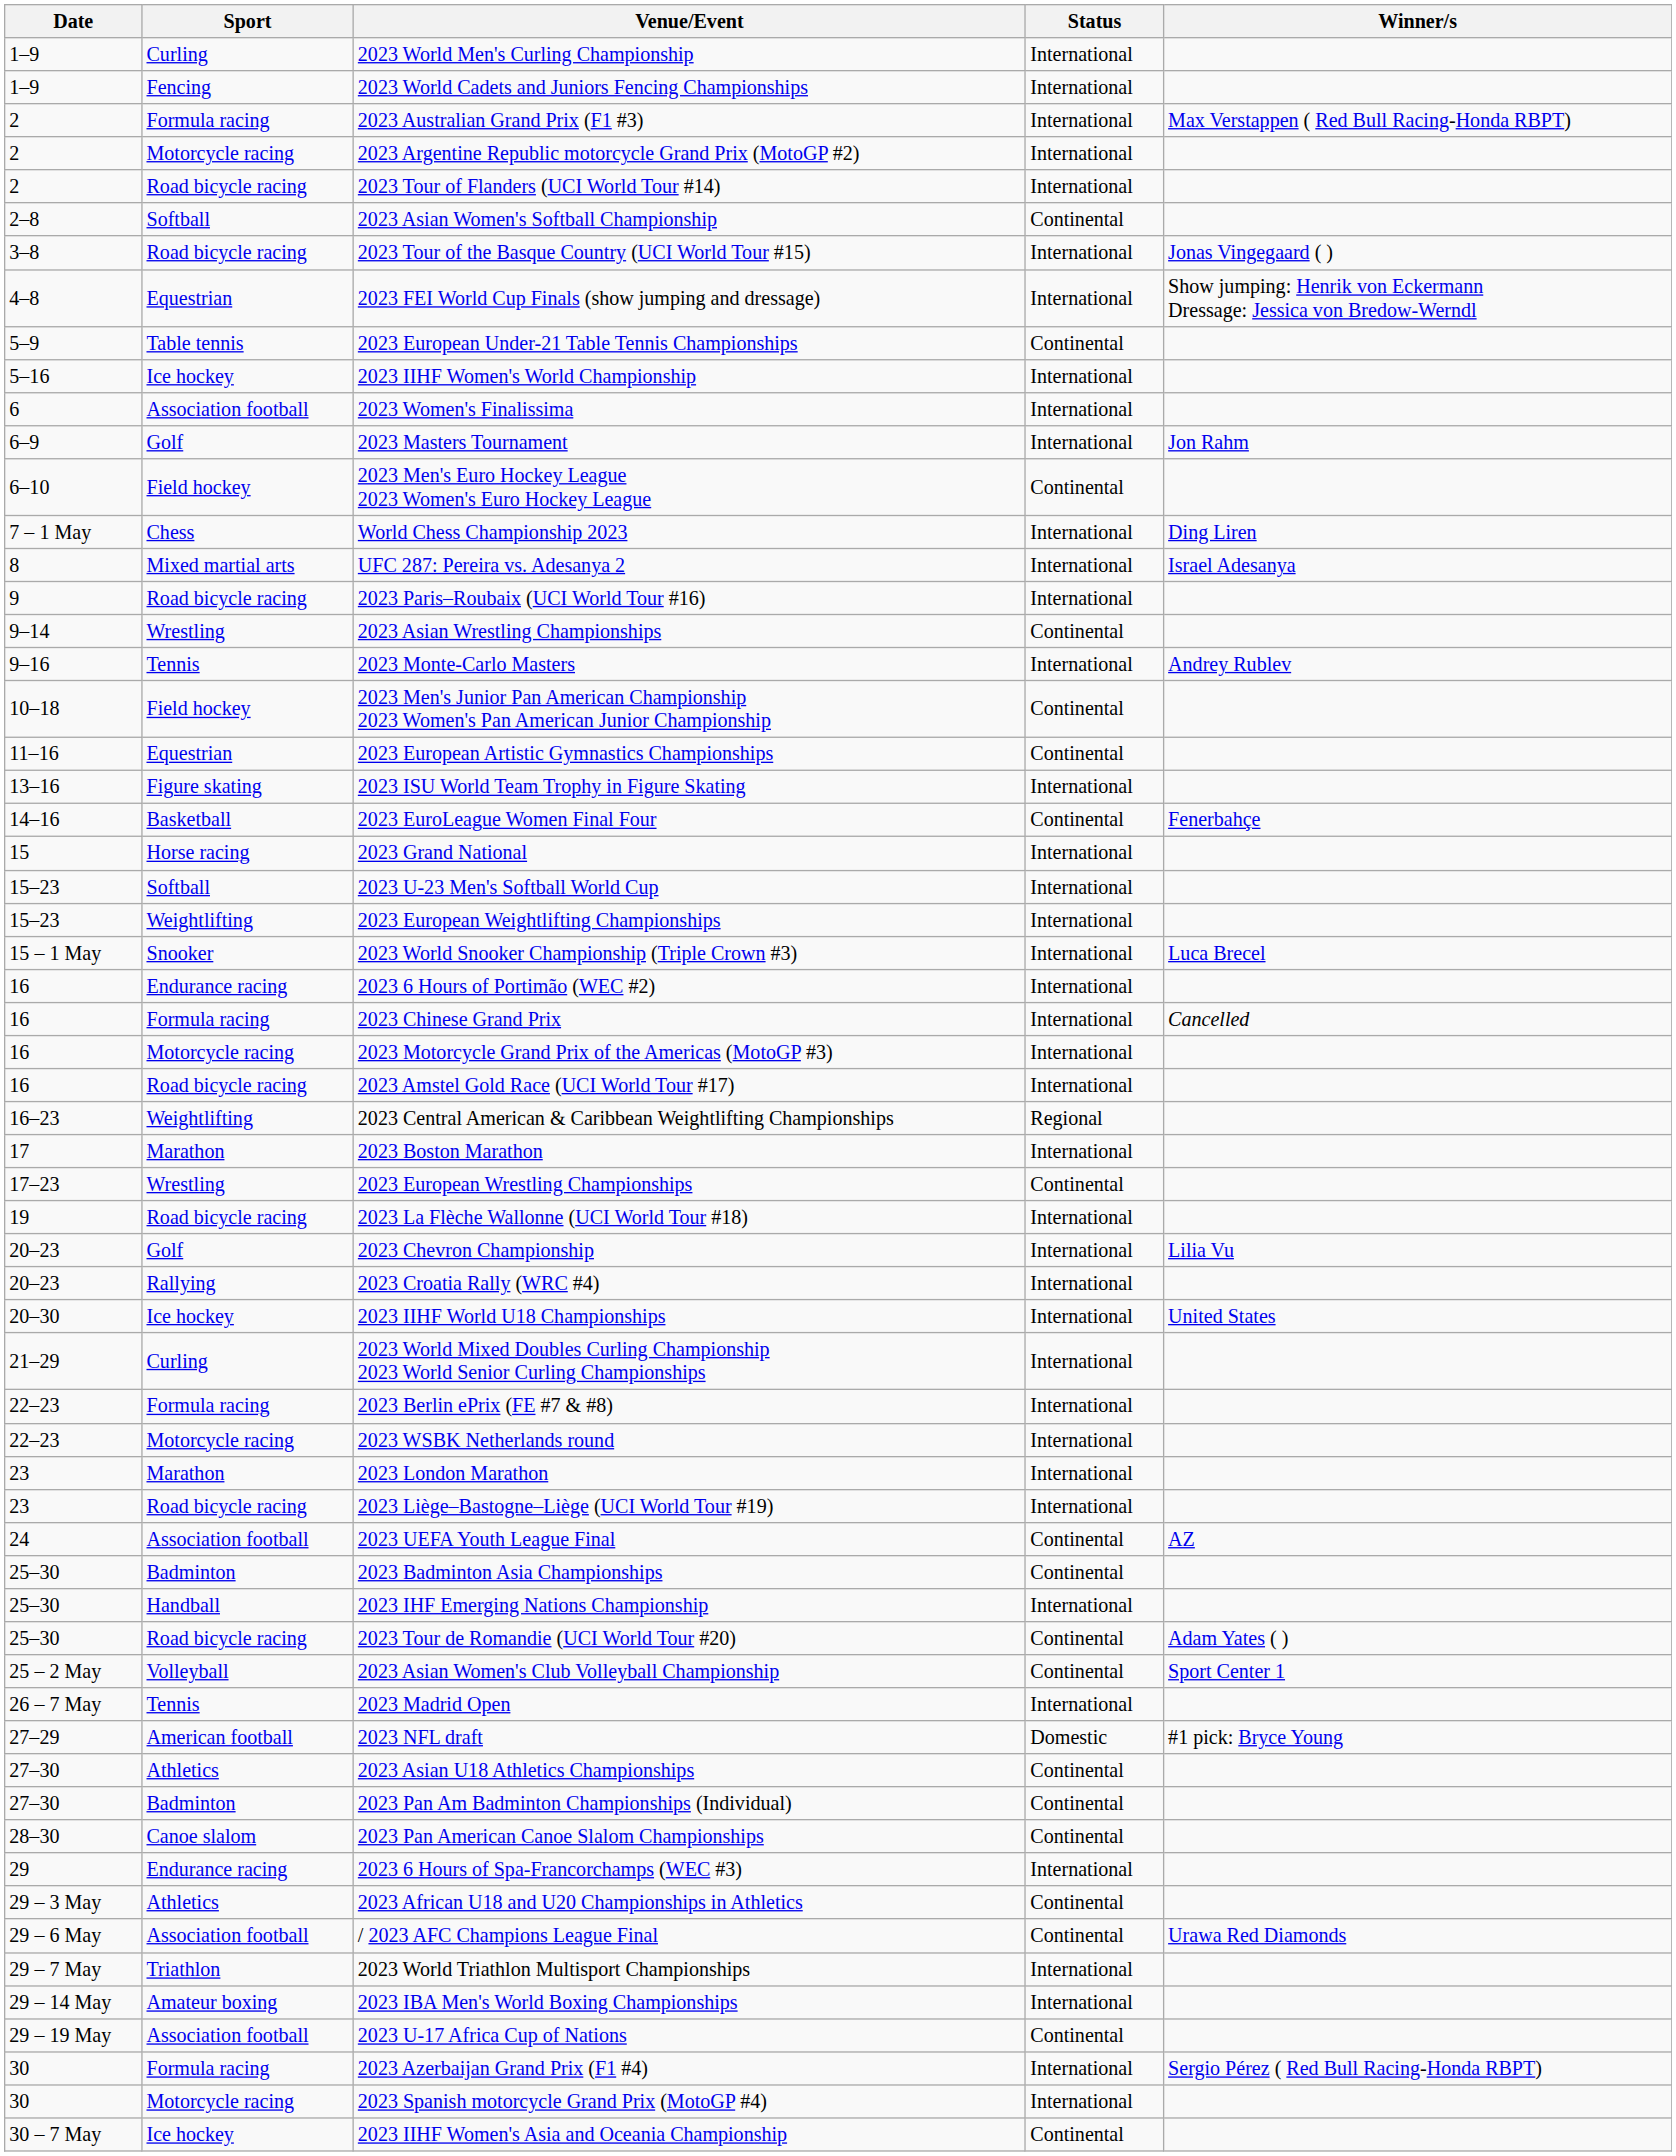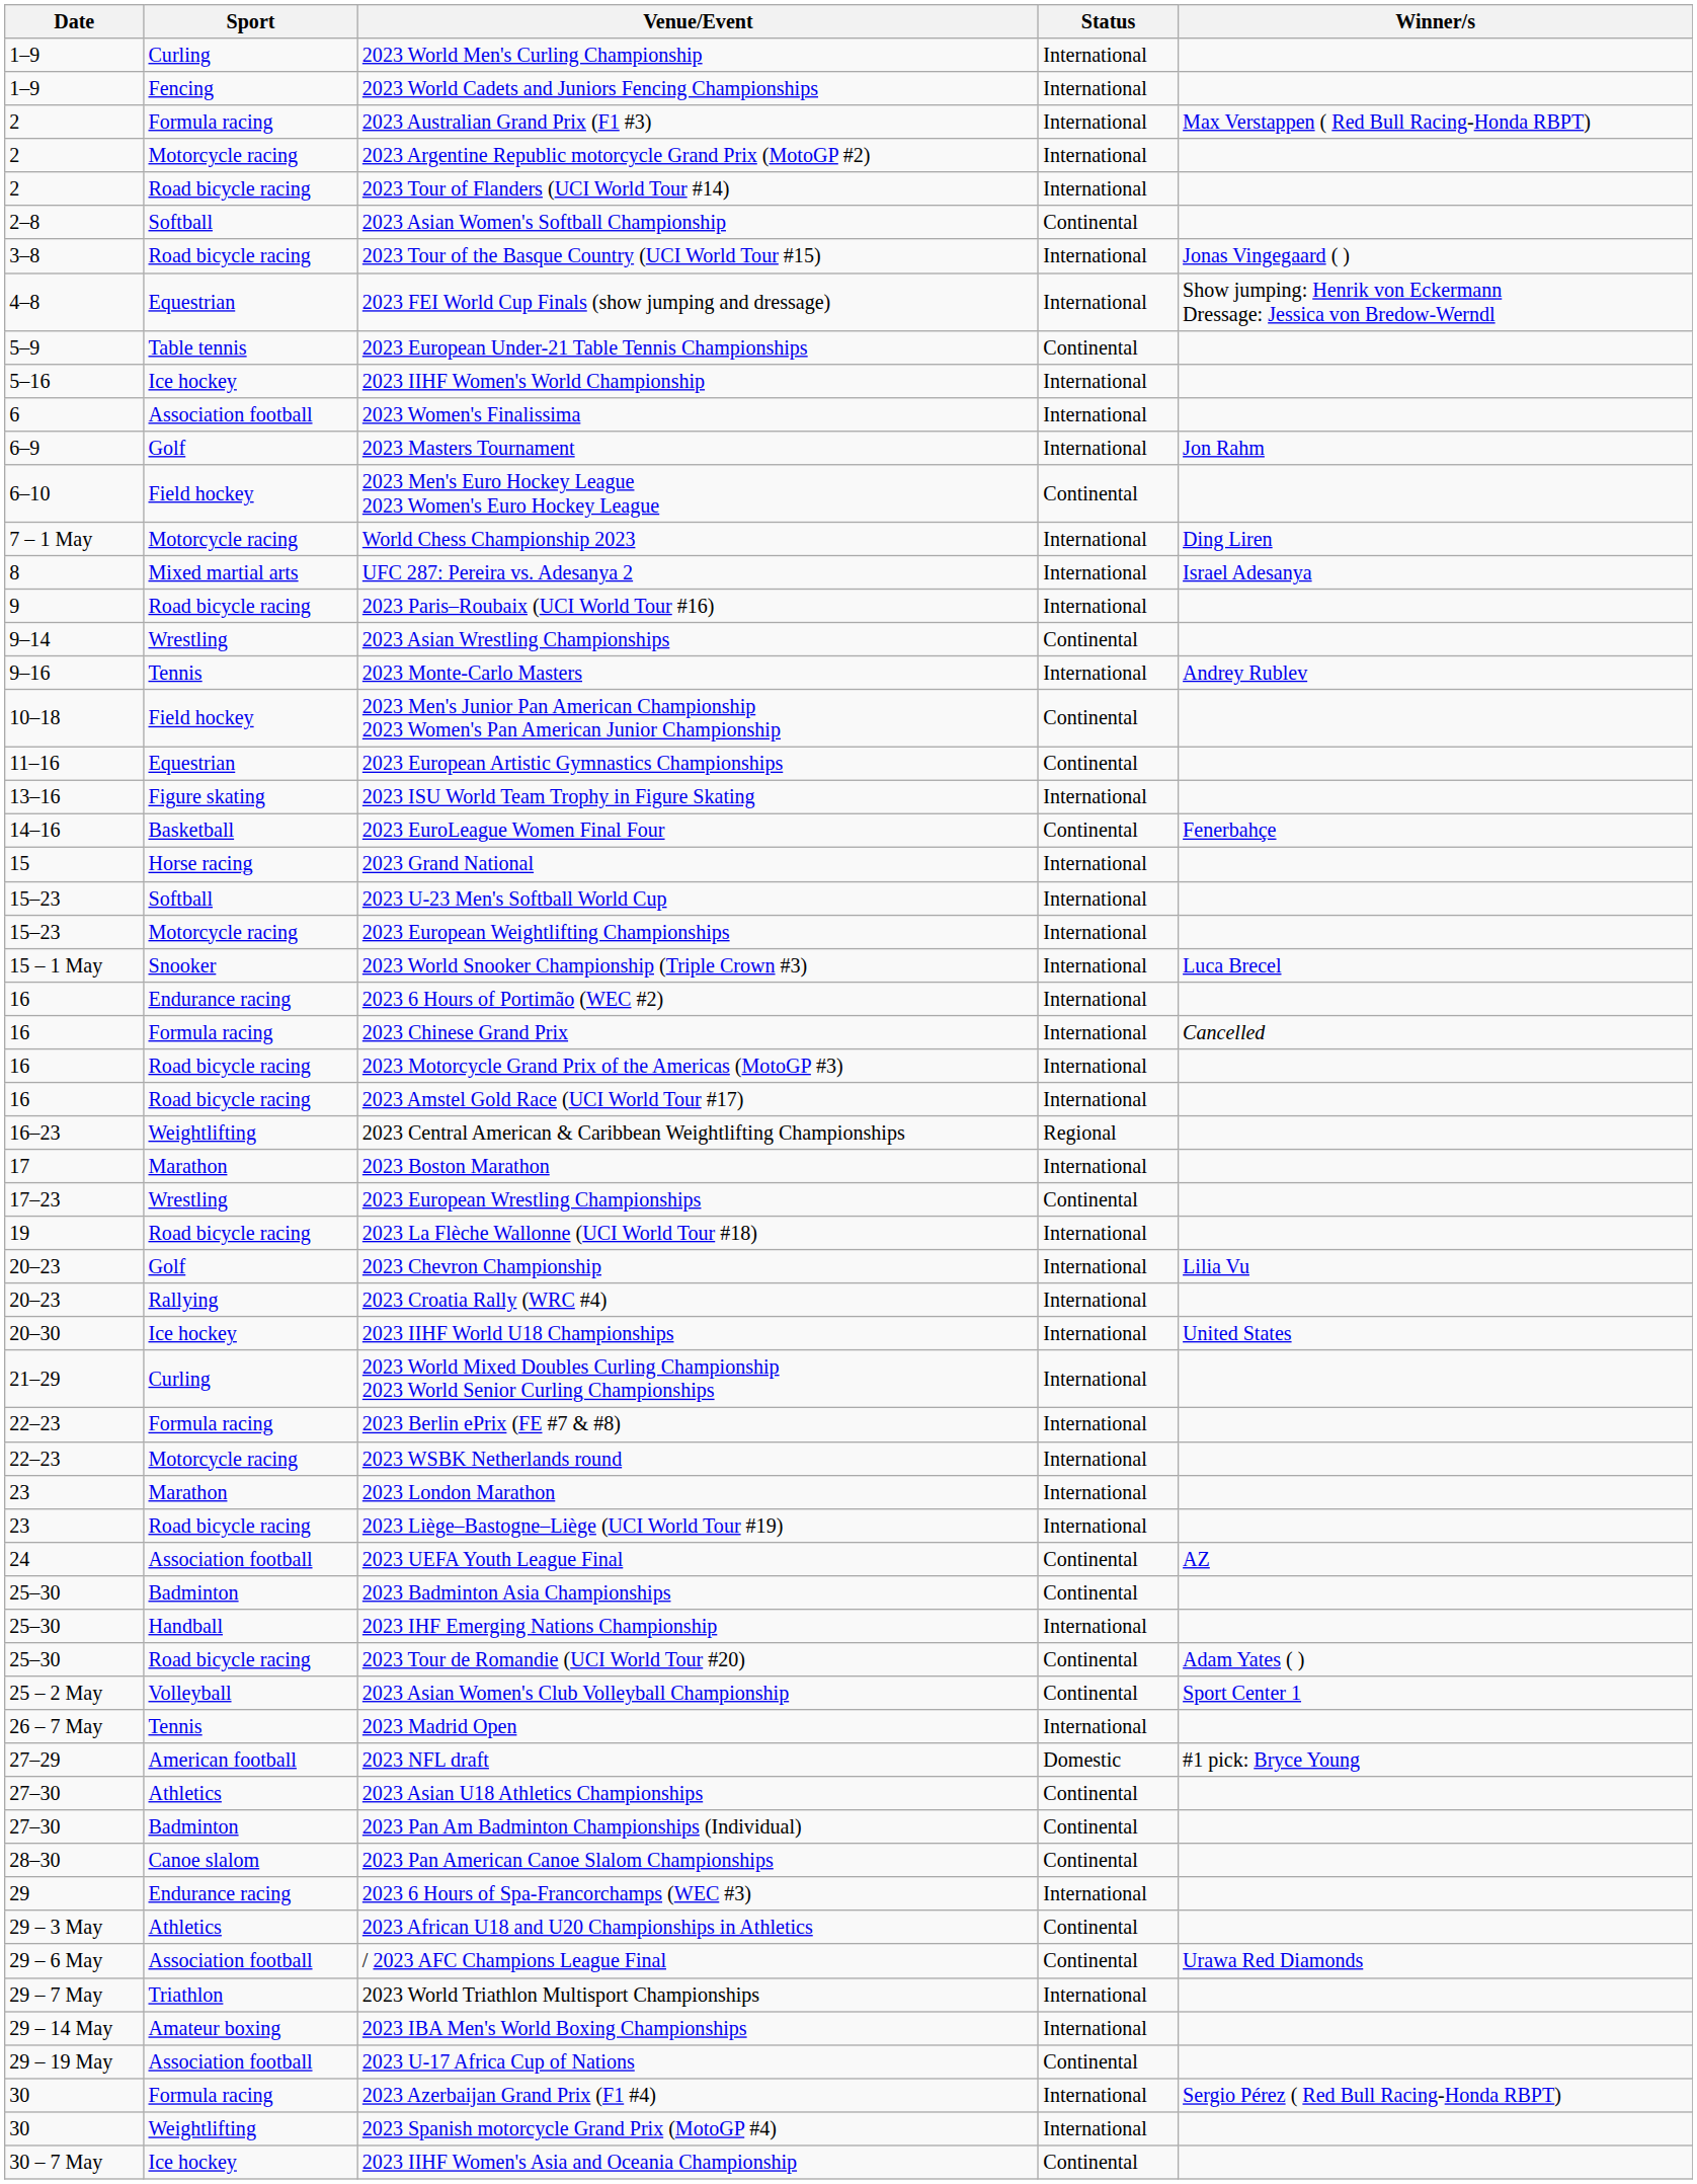World Chess Championship 2023 | Sport: Chess -> Motorcycle racing
2023 European Weightlifting Championships | Sport: Weightlifting -> Motorcycle racing
2023 Motorcycle Grand Prix of the Americas (MotoGP #3) | Sport: Motorcycle racing -> Road bicycle racing
2023 Spanish motorcycle Grand Prix (MotoGP #4) | Sport: Motorcycle racing -> Weightlifting
